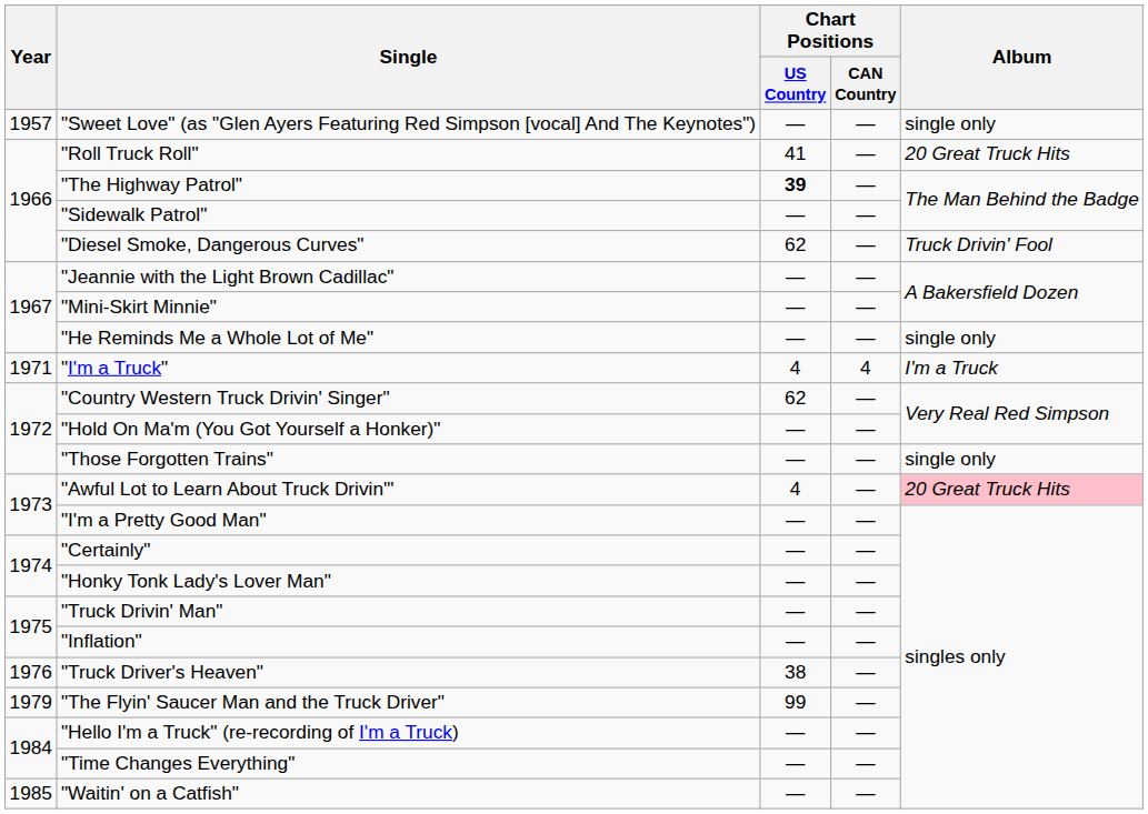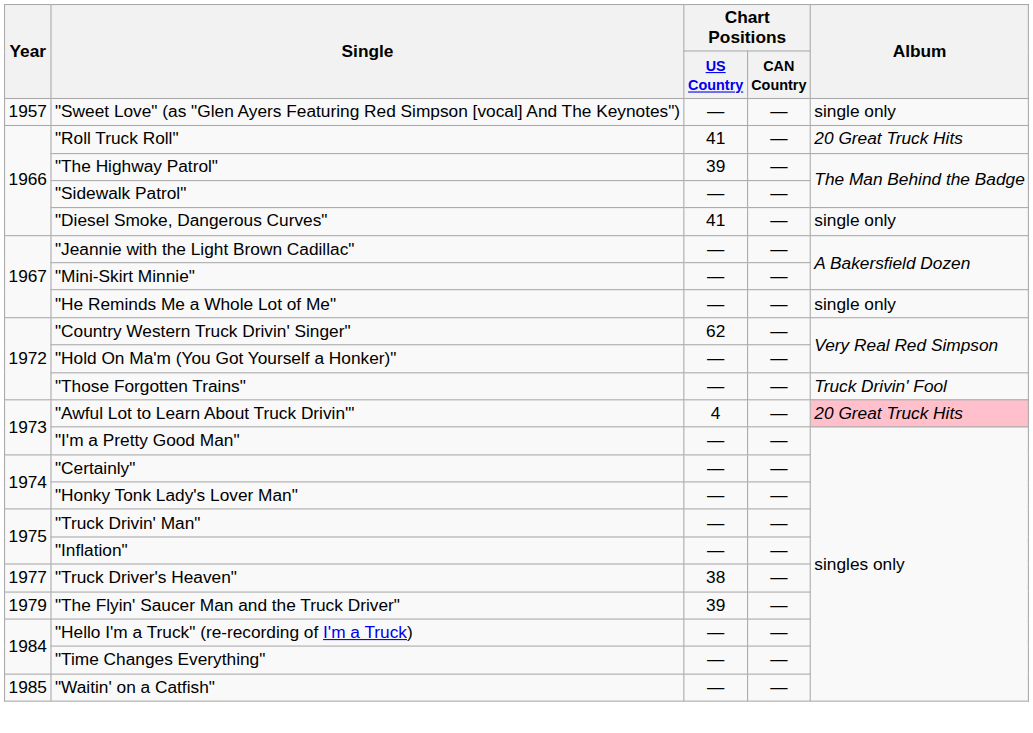"The Highway Patrol" | Chart Positions / US Country: bold -> normal
"Diesel Smoke, Dangerous Curves" | Chart Positions / US Country: 62 -> 41
"Diesel Smoke, Dangerous Curves" | Album: Truck Drivin' Fool -> single only
- row: 1971 | "I'm a Truck" | 4 | 4 | I'm a Truck
"Those Forgotten Trains" | Album: single only -> Truck Drivin' Fool
"Truck Driver's Heaven" | Year: 1976 -> 1977
"The Flyin' Saucer Man and the Truck Driver" | Chart Positions / US Country: 99 -> 39
